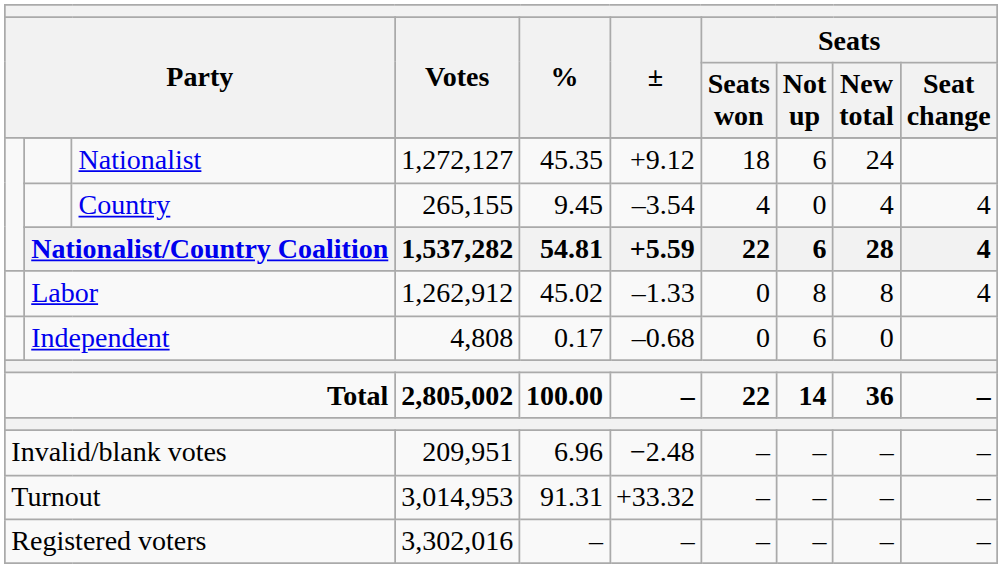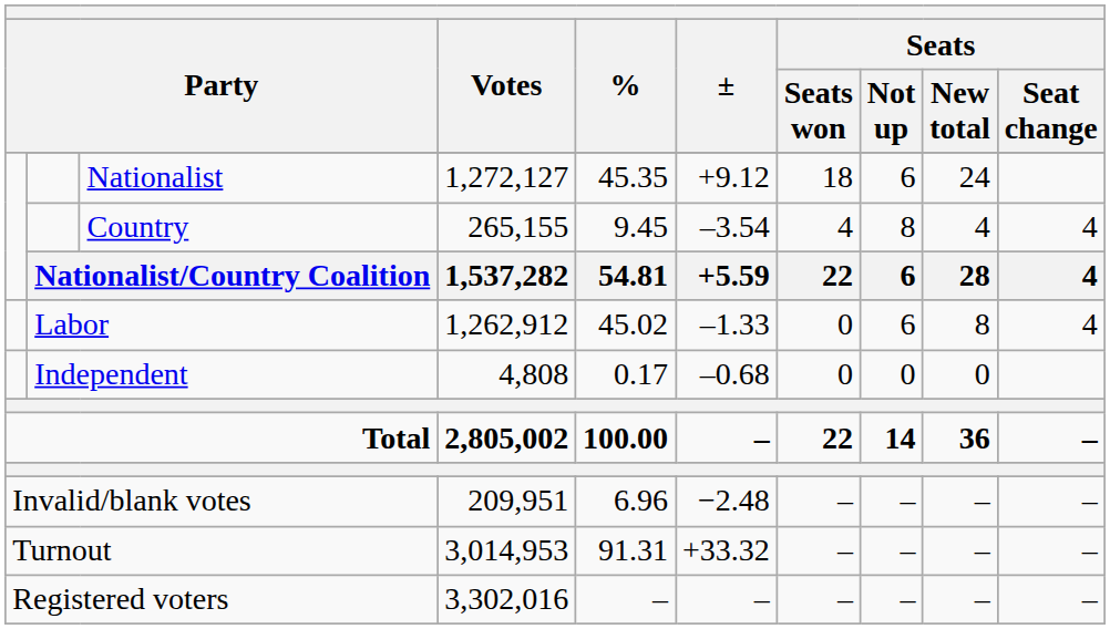Country | Seats / Not up: 0 -> 8
Labor | Seats / Not up: 8 -> 6
Independent | Seats / Not up: 6 -> 0
